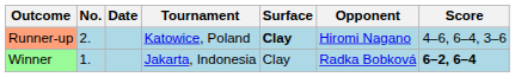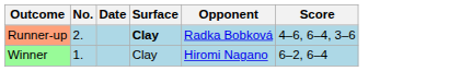- column: Tournament | Katowice, Poland | Jakarta, Indonesia
Runner-up | Opponent: Hiromi Nagano -> Radka Bobková
Winner | Opponent: Radka Bobková -> Hiromi Nagano
Winner | Score: bold -> normal
